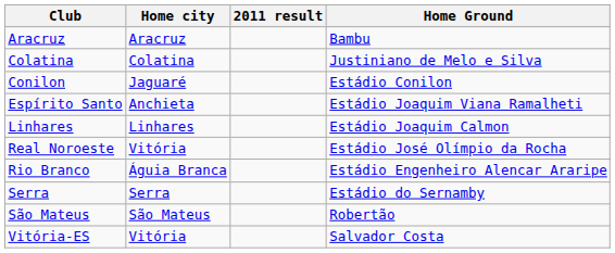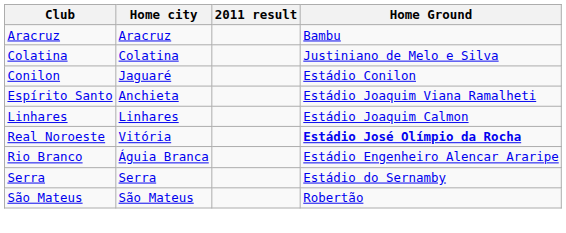Real Noroeste | Home Ground: normal -> bold
- row: Vitória-ES | Vitória | Salvador Costa
